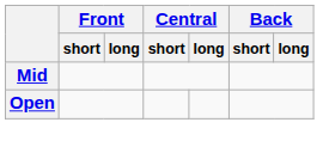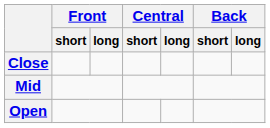+ row: Close
